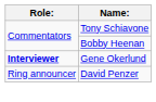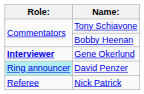David Penzer | Role:: no background -> paleturquoise background
+ row: Referee | Nick Patrick
